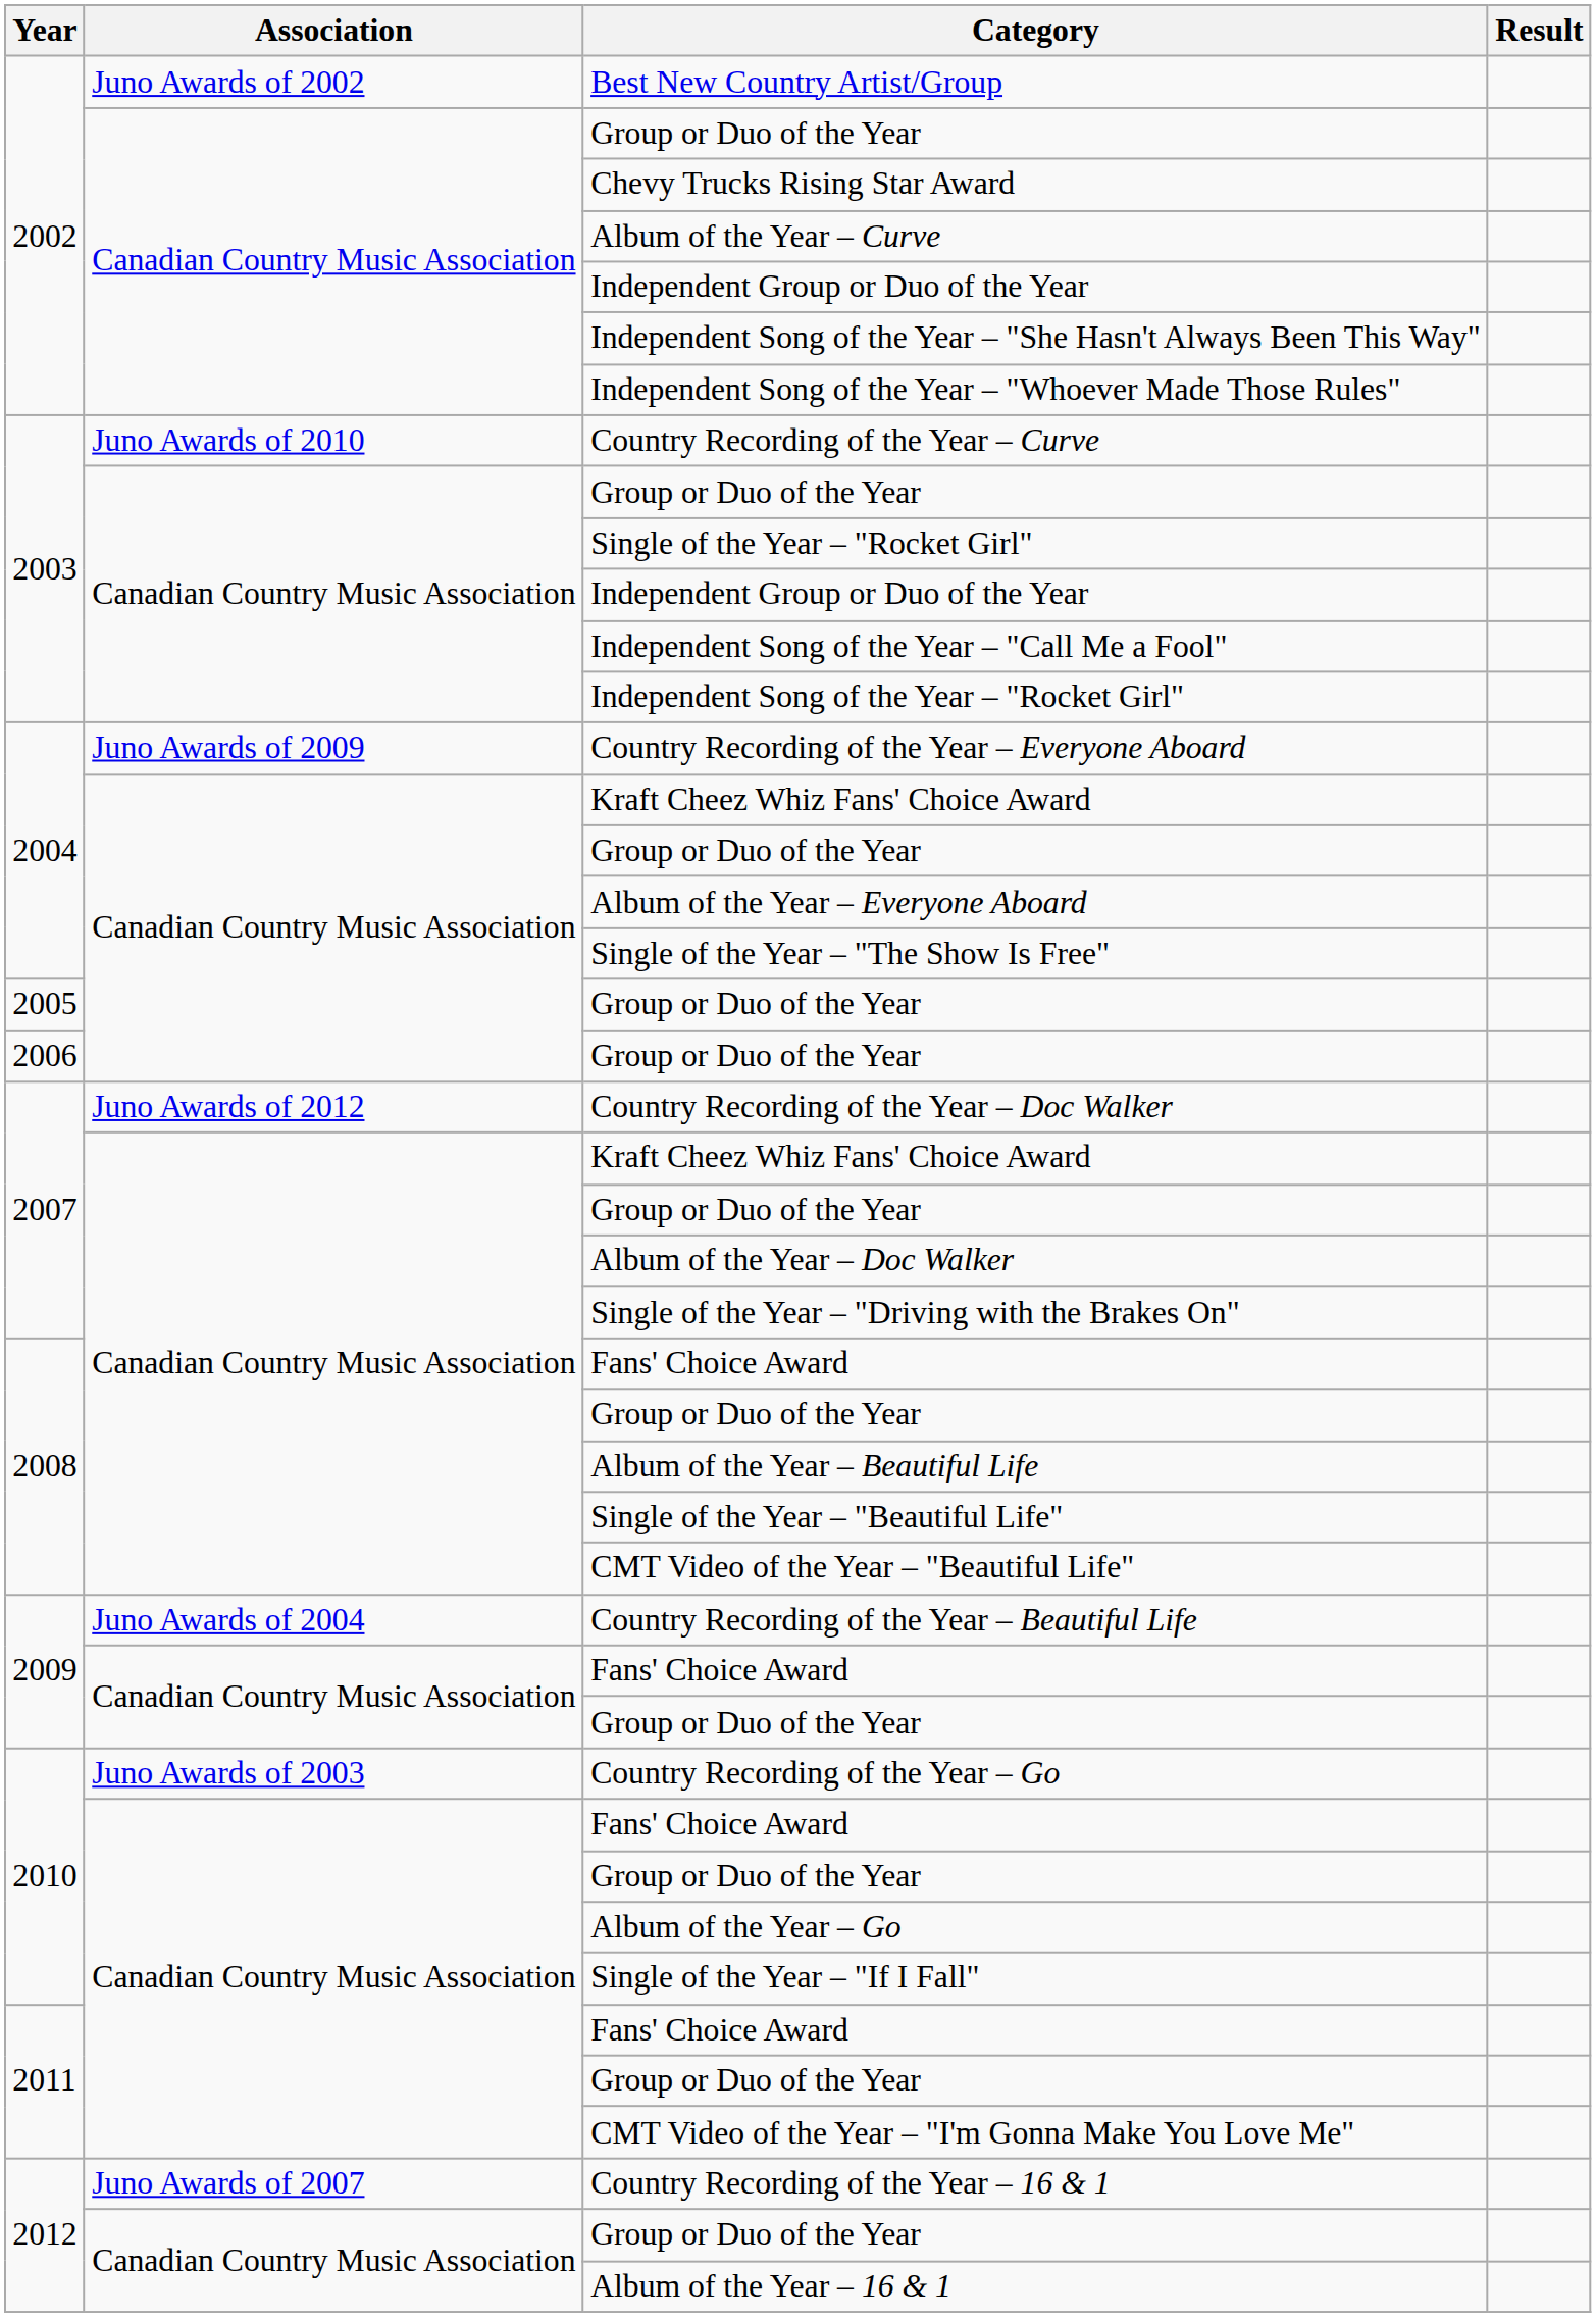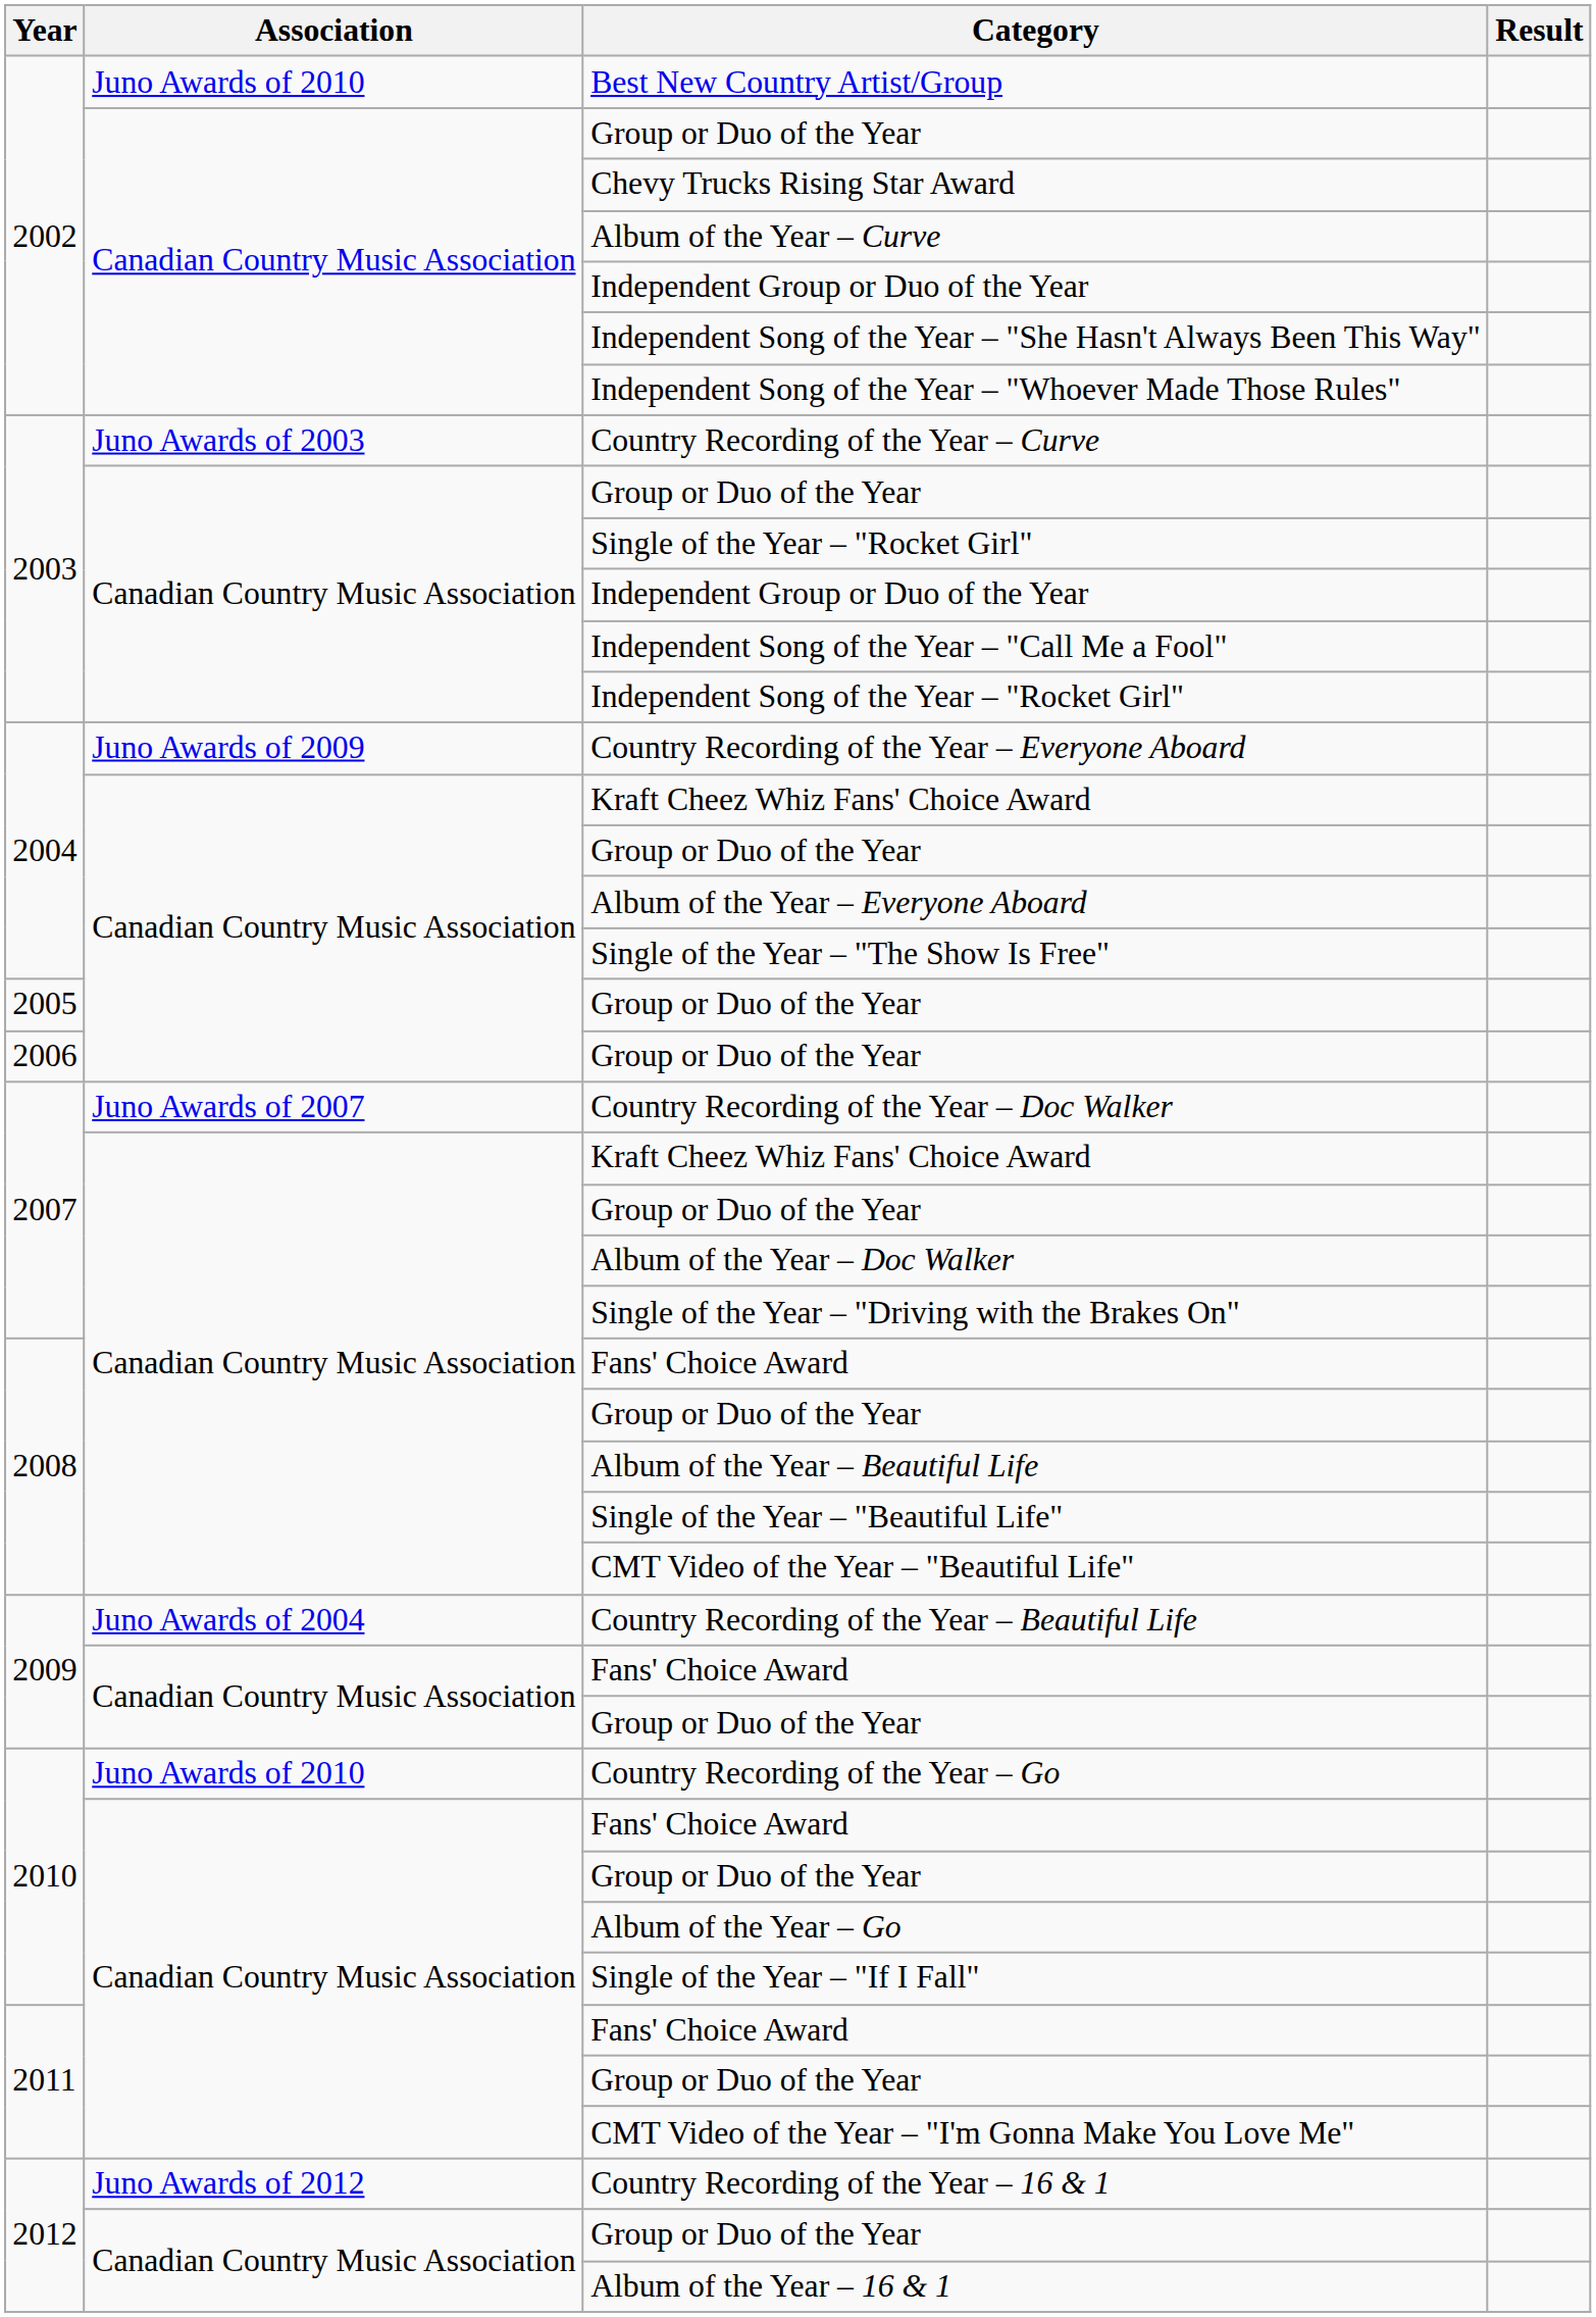Best New Country Artist/Group | Association: Juno Awards of 2002 -> Juno Awards of 2010
Country Recording of the Year – Curve | Association: Juno Awards of 2010 -> Juno Awards of 2003
Country Recording of the Year – Doc Walker | Association: Juno Awards of 2012 -> Juno Awards of 2007
Country Recording of the Year – Go | Association: Juno Awards of 2003 -> Juno Awards of 2010
Country Recording of the Year – 16 & 1 | Association: Juno Awards of 2007 -> Juno Awards of 2012
